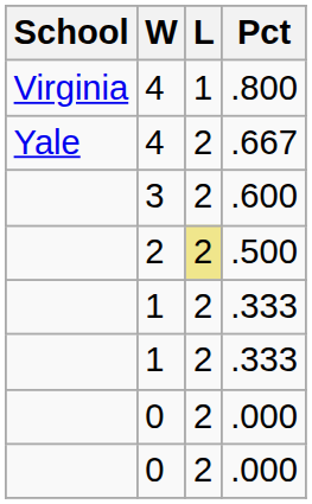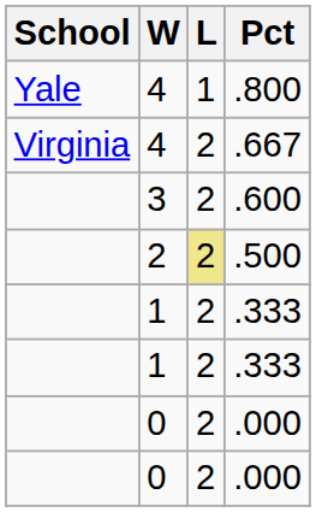.800 | School: Virginia -> Yale
.667 | School: Yale -> Virginia
